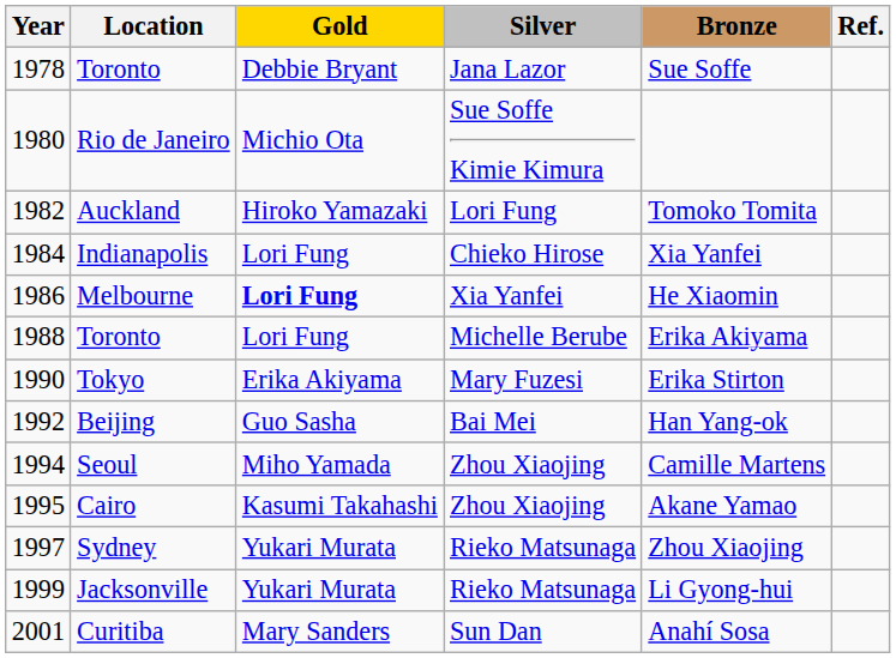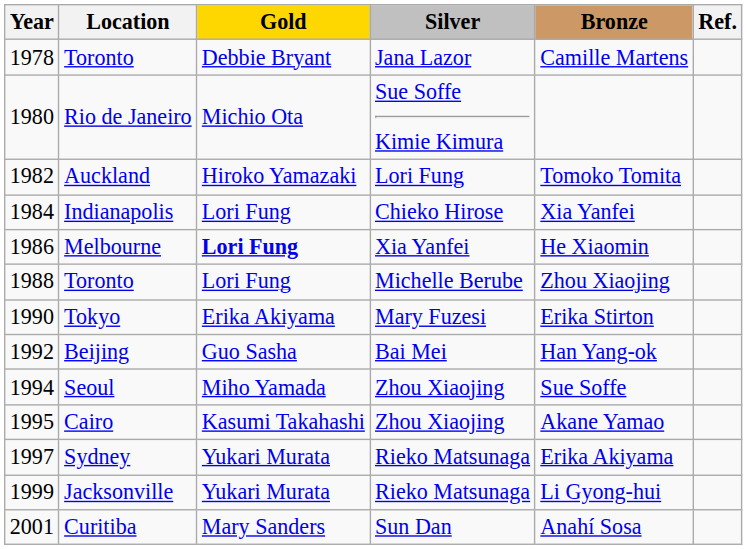1978 / Toronto | Bronze: Sue Soffe -> Camille Martens
1988 / Toronto | Bronze: Erika Akiyama -> Zhou Xiaojing
Seoul | Bronze: Camille Martens -> Sue Soffe
Sydney | Bronze: Zhou Xiaojing -> Erika Akiyama
